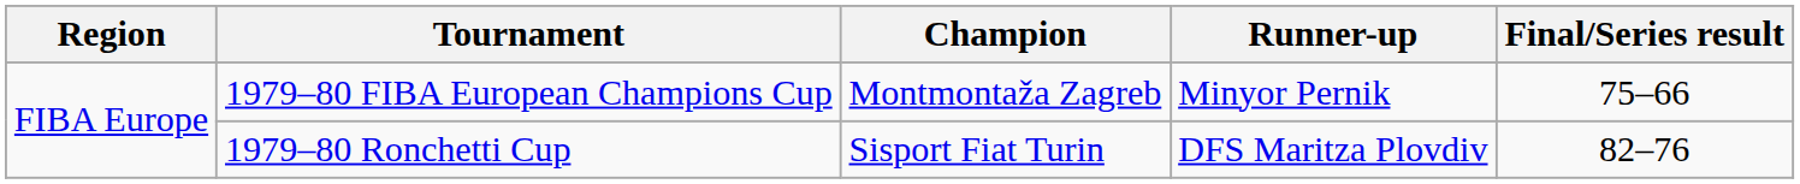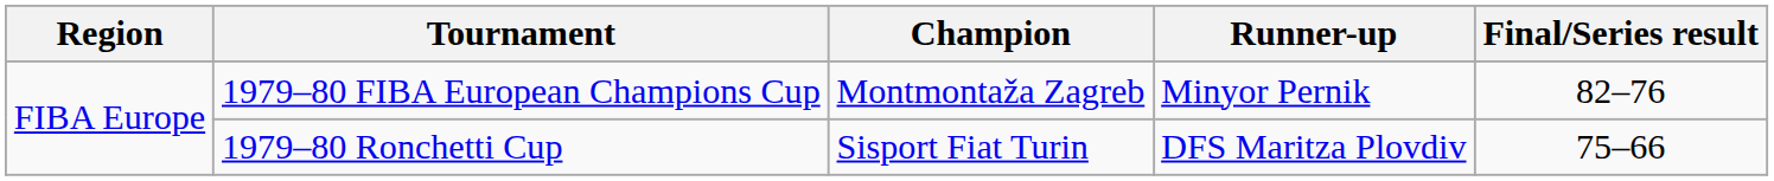1979–80 FIBA European Champions Cup | Final/Series result: 75–66 -> 82–76
1979–80 Ronchetti Cup | Final/Series result: 82–76 -> 75–66
